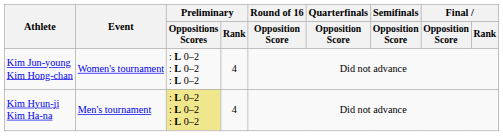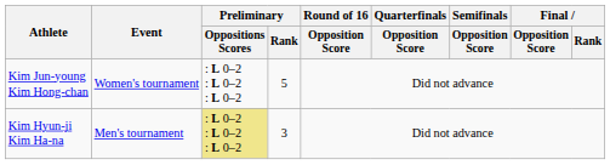Kim Jun-young Kim Hong-chan | Preliminary / Rank: 4 -> 5
Kim Hyun-ji Kim Ha-na | Preliminary / Rank: 4 -> 3
